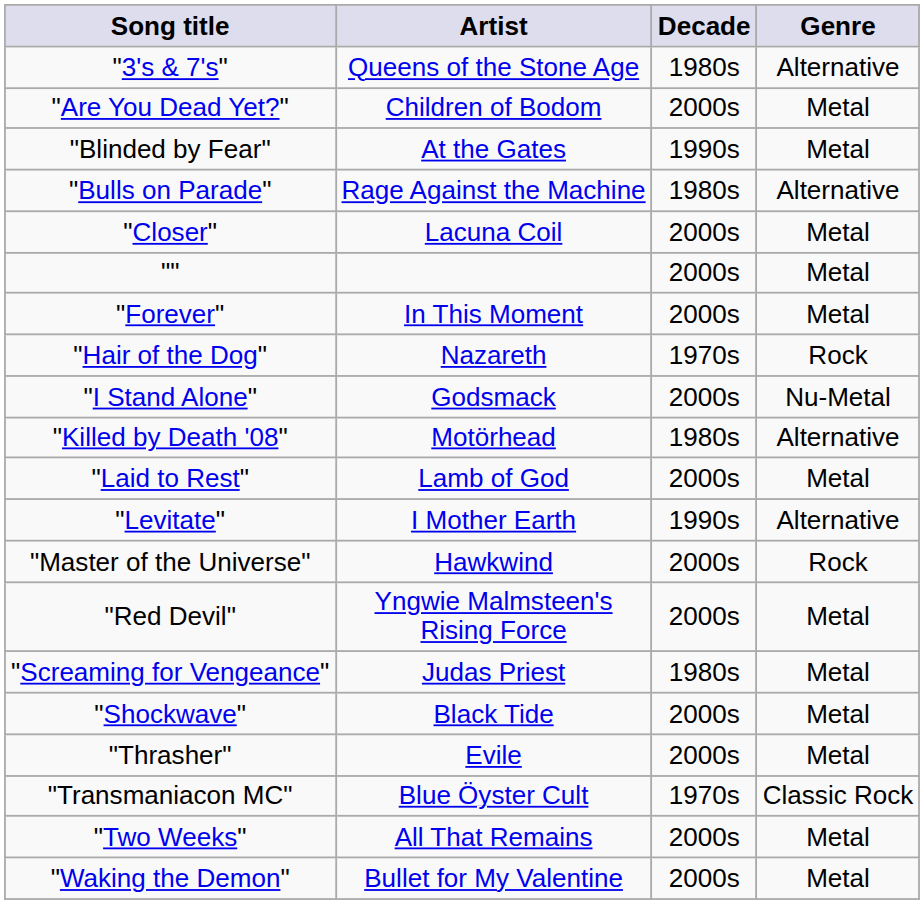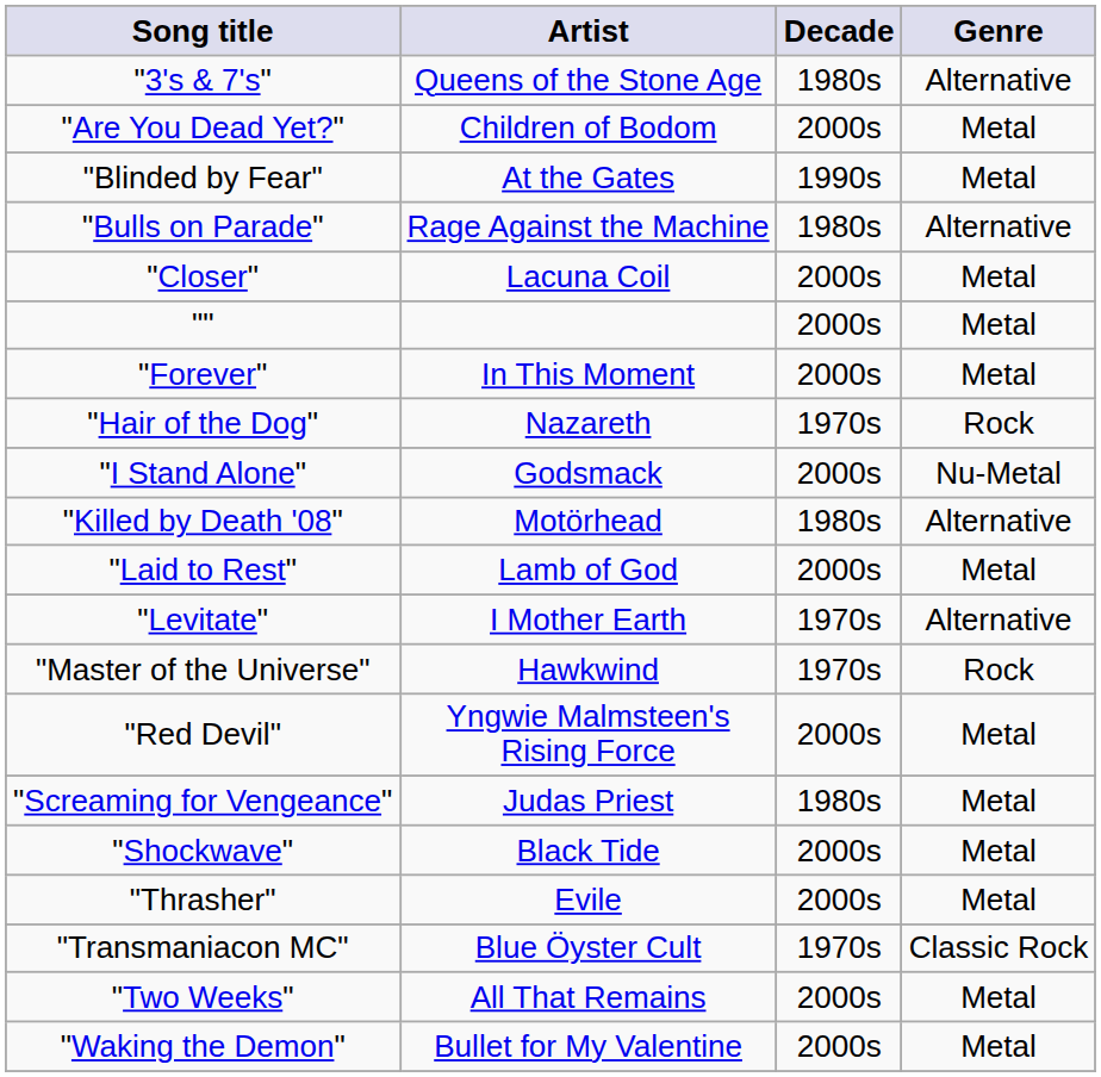"Levitate" | Decade: 1990s -> 1970s
"Master of the Universe" | Decade: 2000s -> 1970s
